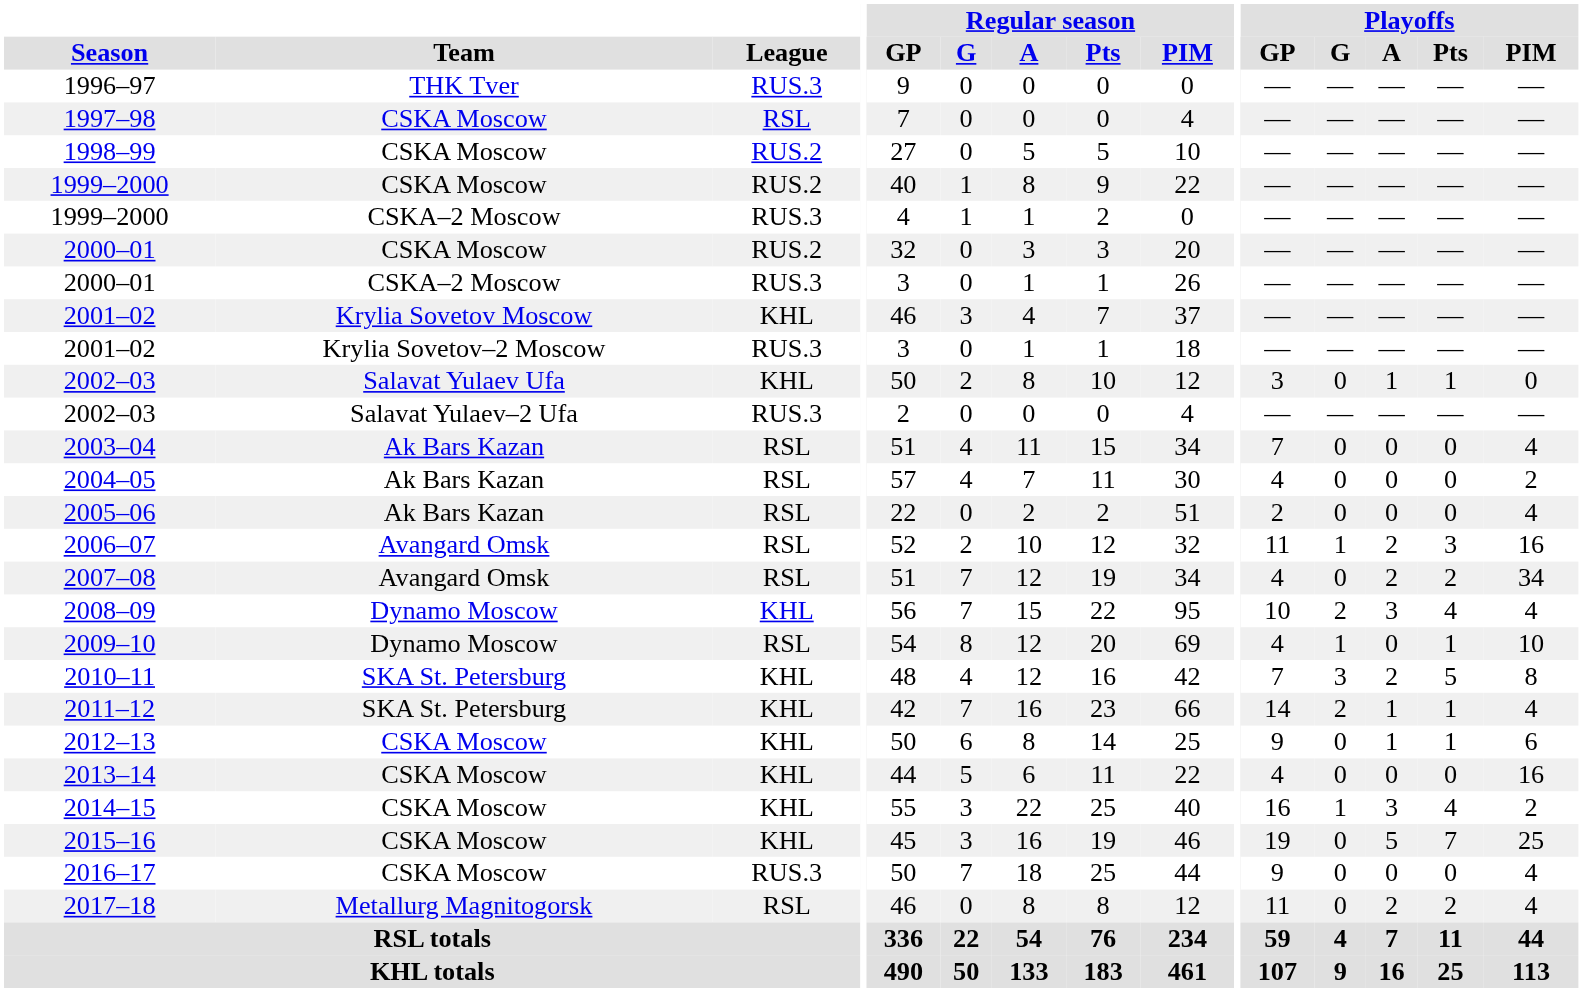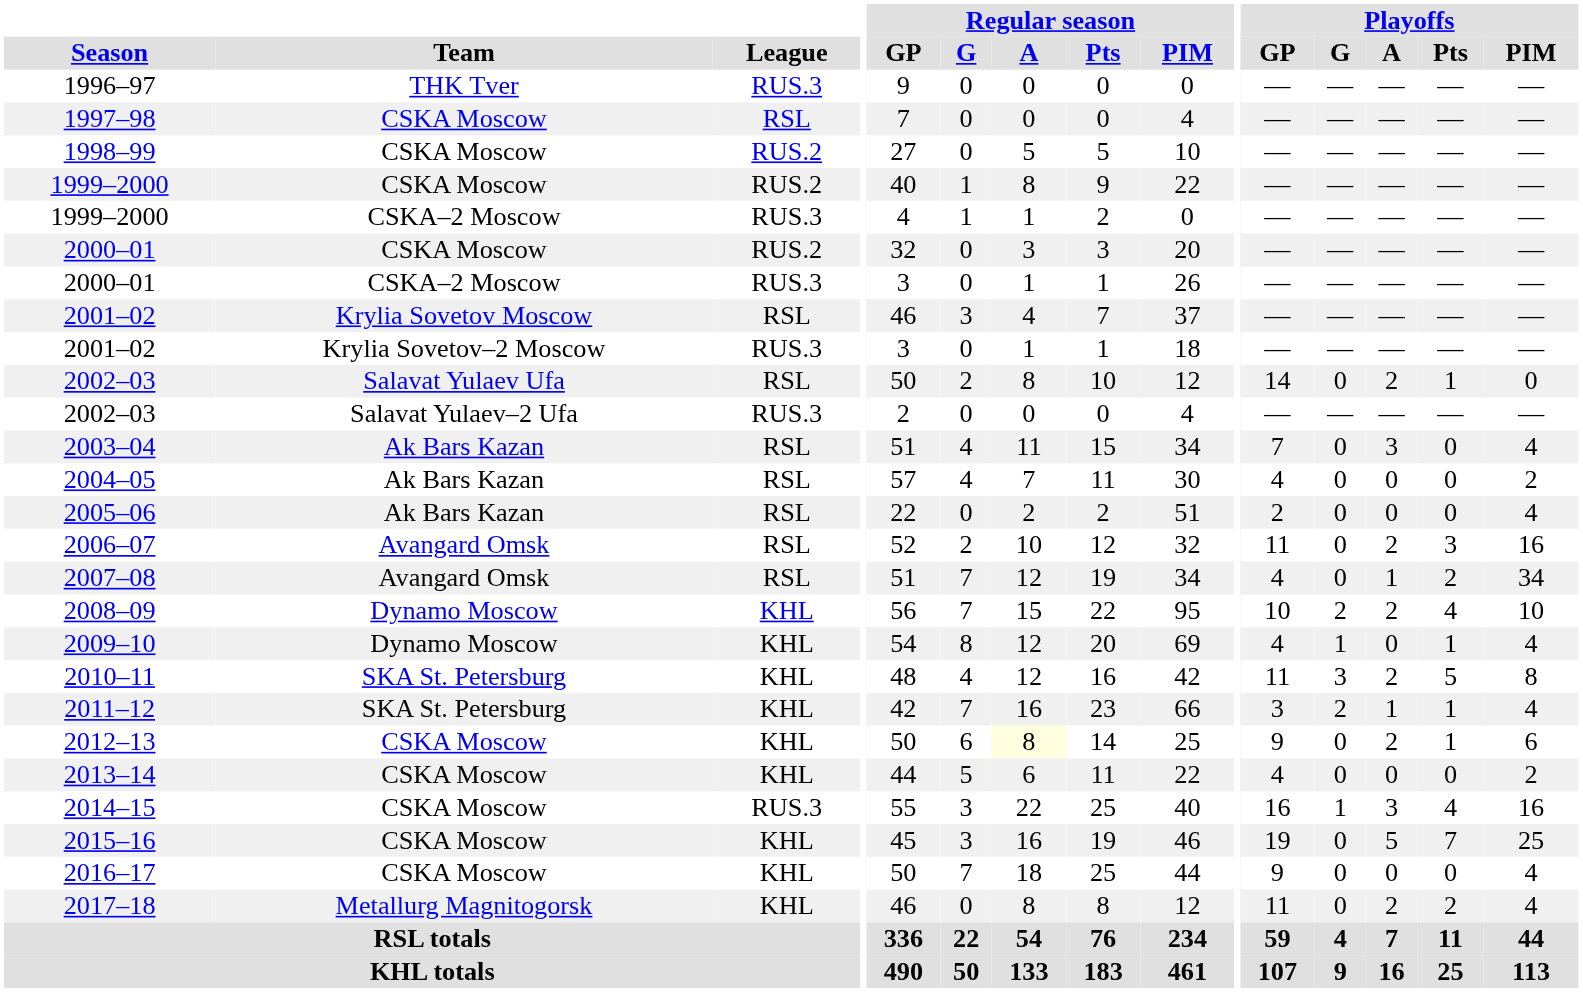2001–02 / Krylia Sovetov Moscow | League: KHL -> RSL
2002–03 / Salavat Yulaev Ufa | League: KHL -> RSL
2002–03 / Salavat Yulaev Ufa | Playoffs / GP: 3 -> 14
2002–03 / Salavat Yulaev Ufa | Playoffs / A: 1 -> 2
2003–04 | Playoffs / A: 0 -> 3
2006–07 | Playoffs / G: 1 -> 0
2007–08 | Playoffs / A: 2 -> 1
2008–09 | Playoffs / A: 3 -> 2
2008–09 | Playoffs / PIM: 4 -> 10
2009–10 | League: RSL -> KHL
2009–10 | Playoffs / PIM: 10 -> 4
2010–11 | Playoffs / GP: 7 -> 11
2011–12 | Playoffs / GP: 14 -> 3
2012–13 | Regular season / A: no background -> lightyellow background
2012–13 | Playoffs / A: 1 -> 2
2013–14 | Playoffs / PIM: 16 -> 2
2014–15 | League: KHL -> RUS.3
2014–15 | Playoffs / PIM: 2 -> 16
2016–17 | League: RUS.3 -> KHL
2017–18 | League: RSL -> KHL
